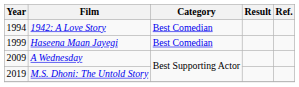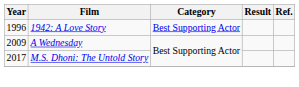1942: A Love Story | Year: 1994 -> 1996
1942: A Love Story | Category: Best Comedian -> Best Supporting Actor
- row: 1999 | Haseena Maan Jayegi | Best Comedian
M.S. Dhoni: The Untold Story | Year: 2019 -> 2017
